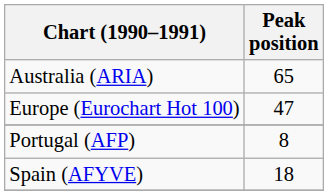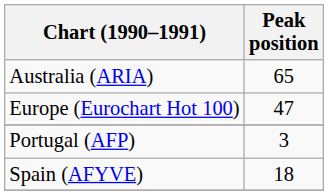Portugal (AFP) | Peak position: 8 -> 3
